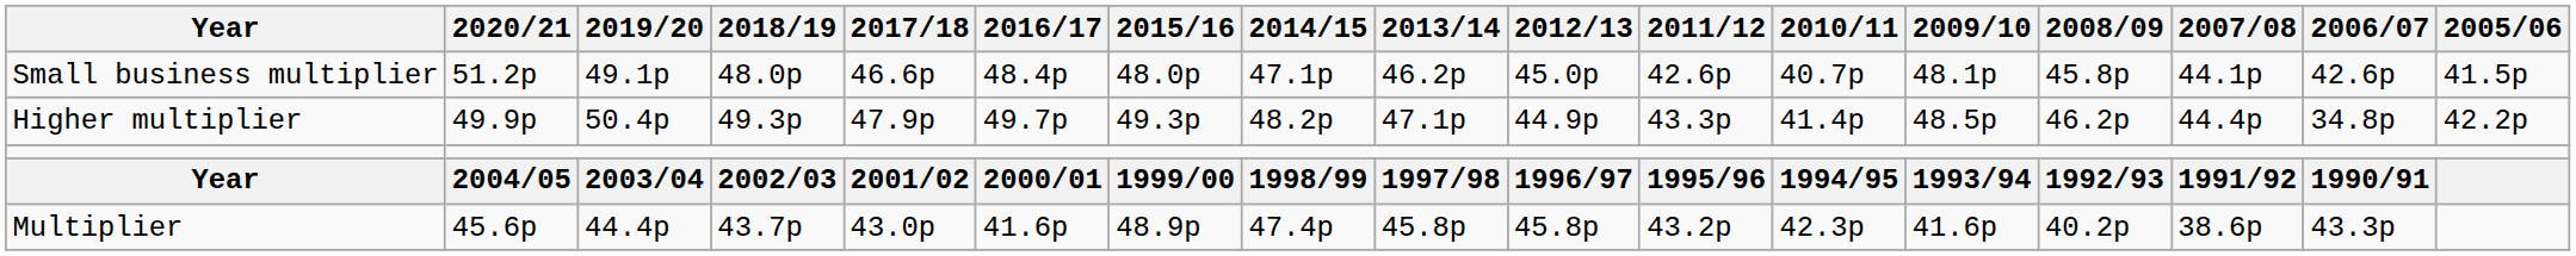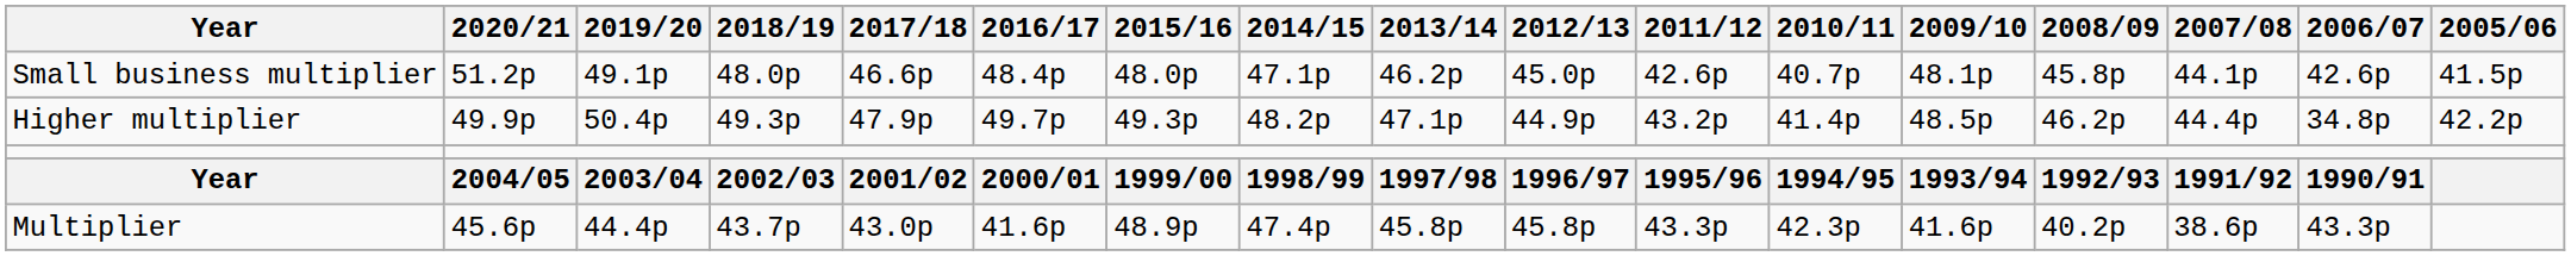Higher multiplier | 2011/12: 43.3p -> 43.2p
Multiplier | 2011/12: 43.2p -> 43.3p
